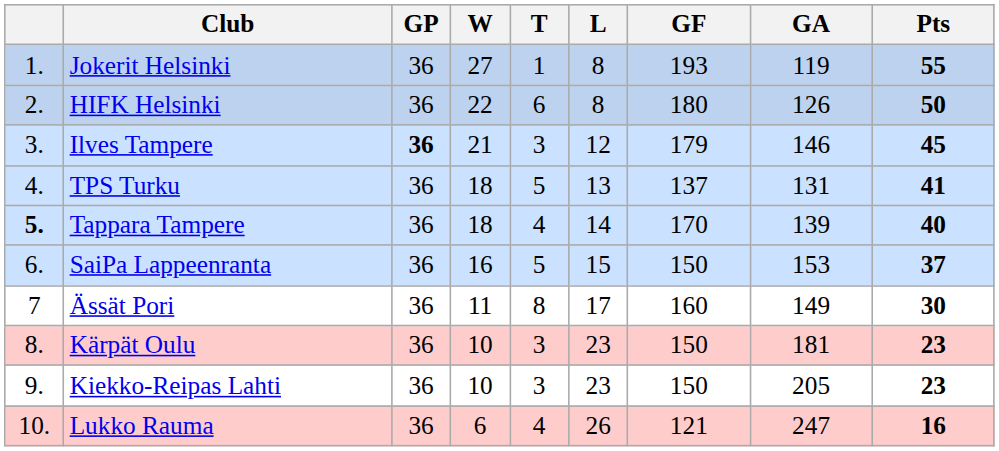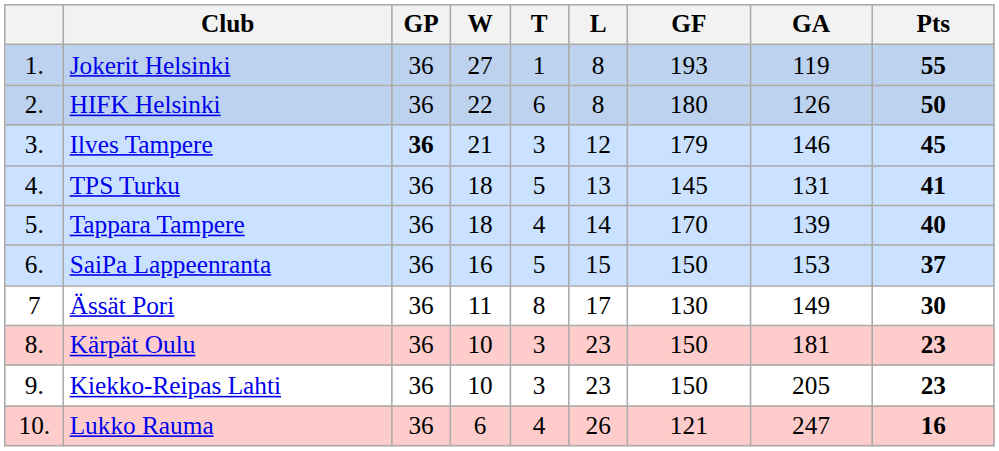TPS Turku | GF: 137 -> 145
Tappara Tampere | column 1: bold -> normal
Ässät Pori | GF: 160 -> 130
